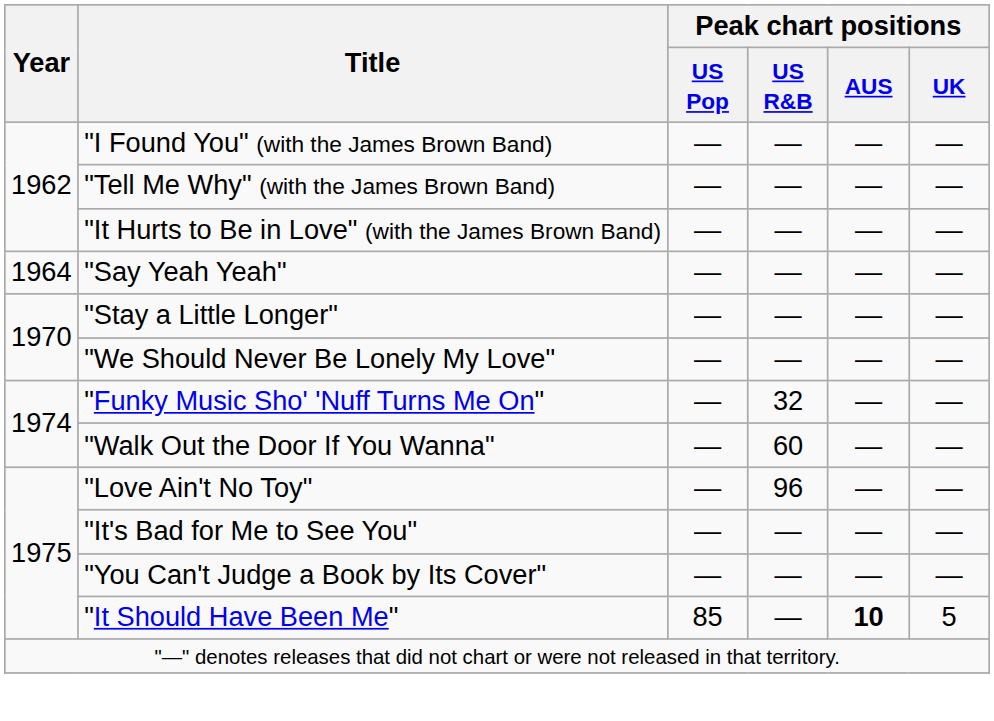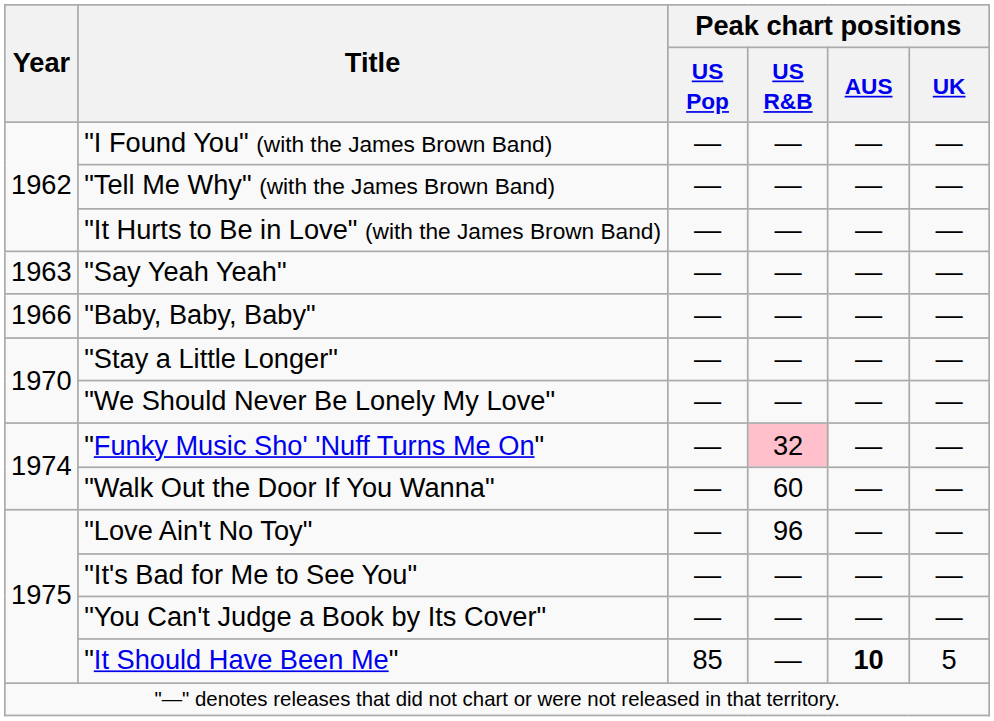"Say Yeah Yeah" | Year: 1964 -> 1963
+ row: 1966 | "Baby, Baby, Baby" | ― | ― | ― | ―
"Funky Music Sho' 'Nuff Turns Me On" | Peak chart positions / US R&B: no background -> pink background
